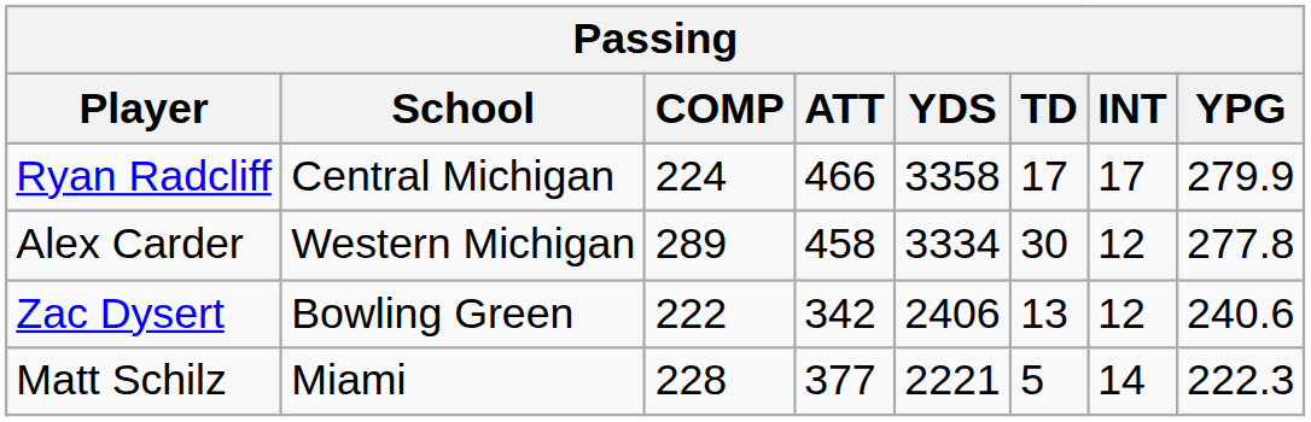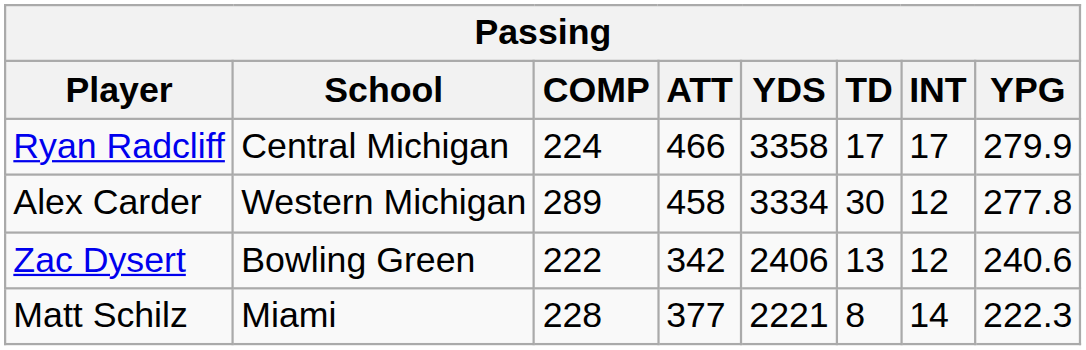Matt Schilz | TD: 5 -> 8
